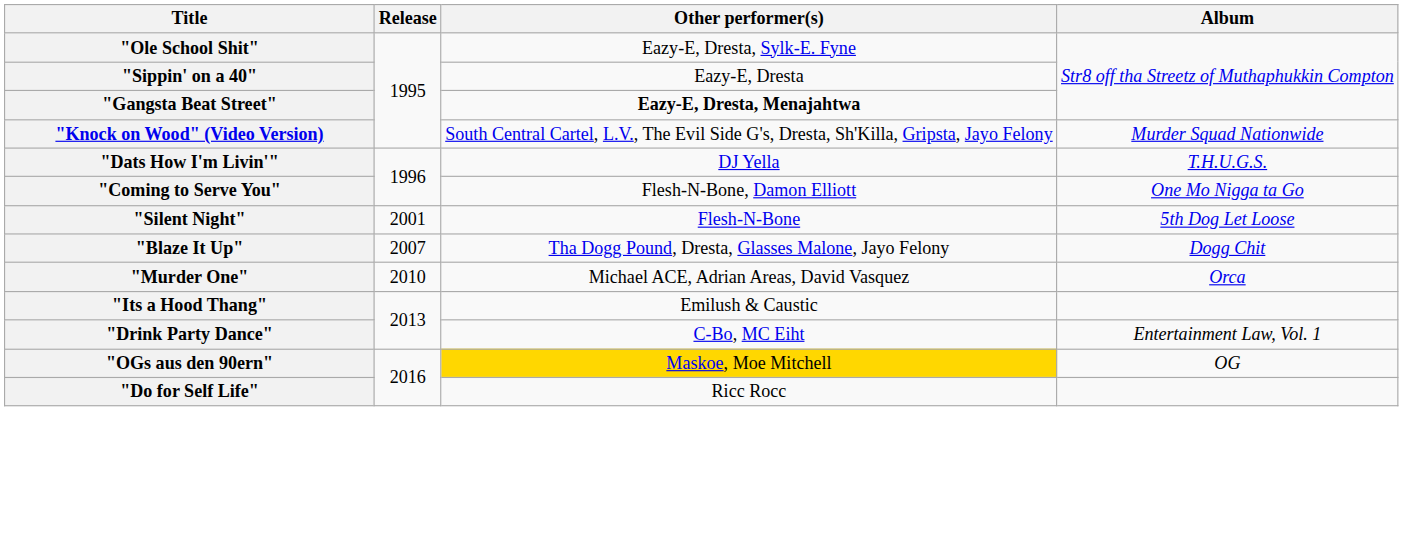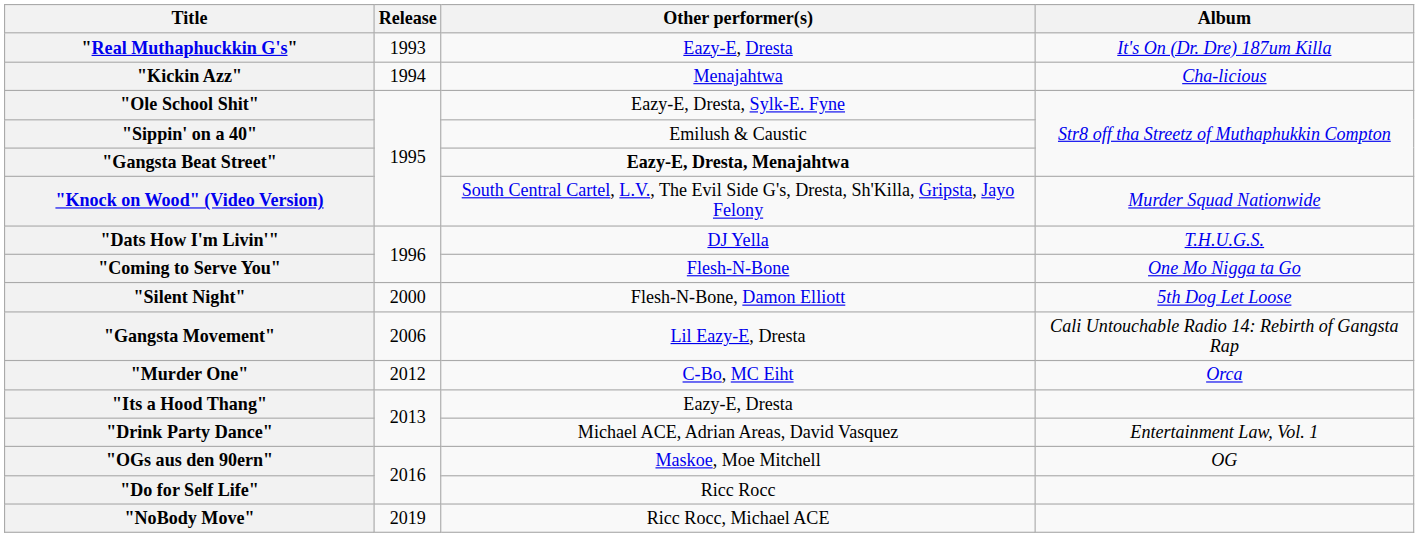+ row: "Real Muthaphuckkin G's" | 1993 | Eazy-E, Dresta | It's On (Dr. Dre) 187um Killa
+ row: "Kickin Azz" | 1994 | Menajahtwa | Cha-licious
"Sippin' on a 40" | Other performer(s): Eazy-E, Dresta -> Emilush & Caustic
"Coming to Serve You" | Other performer(s): Flesh-N-Bone, Damon Elliott -> Flesh-N-Bone
"Silent Night" | Release: 2001 -> 2000
"Silent Night" | Other performer(s): Flesh-N-Bone -> Flesh-N-Bone, Damon Elliott
+ row: "Gangsta Movement" | 2006 | Lil Eazy-E, Dresta | Cali Untouchable Radio 14: Rebirth of Gangsta Rap
- row: "Blaze It Up" | 2007 | Tha Dogg Pound, Dresta, Glasses Malone, Jayo Felony | Dogg Chit
"Murder One" | Release: 2010 -> 2012
"Murder One" | Other performer(s): Michael ACE, Adrian Areas, David Vasquez -> C-Bo, MC Eiht
"Its a Hood Thang" | Other performer(s): Emilush & Caustic -> Eazy-E, Dresta
"Drink Party Dance" | Other performer(s): C-Bo, MC Eiht -> Michael ACE, Adrian Areas, David Vasquez
"OGs aus den 90ern" | Other performer(s): gold background -> no background
+ row: "NoBody Move" | 2019 | Ricc Rocc, Michael ACE
